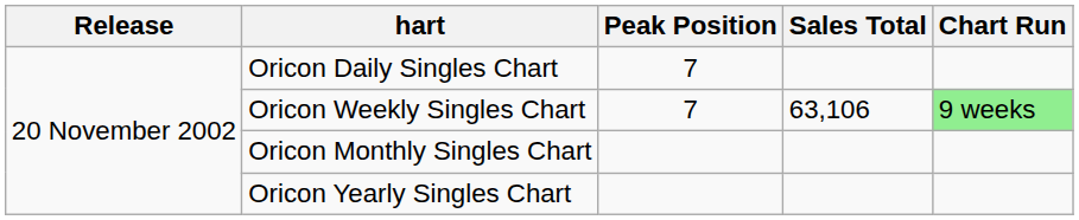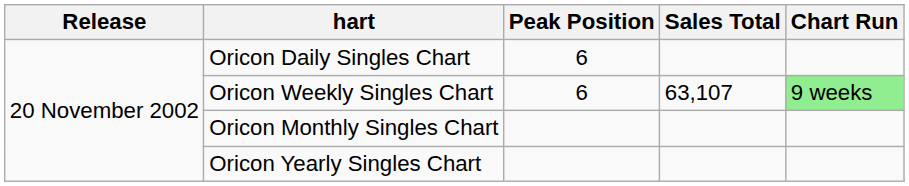Oricon Daily Singles Chart | Peak Position: 7 -> 6
Oricon Weekly Singles Chart | Peak Position: 7 -> 6
Oricon Weekly Singles Chart | Sales Total: 63,106 -> 63,107
